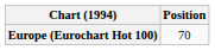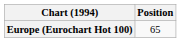Europe (Eurochart Hot 100) | Position: 70 -> 65
